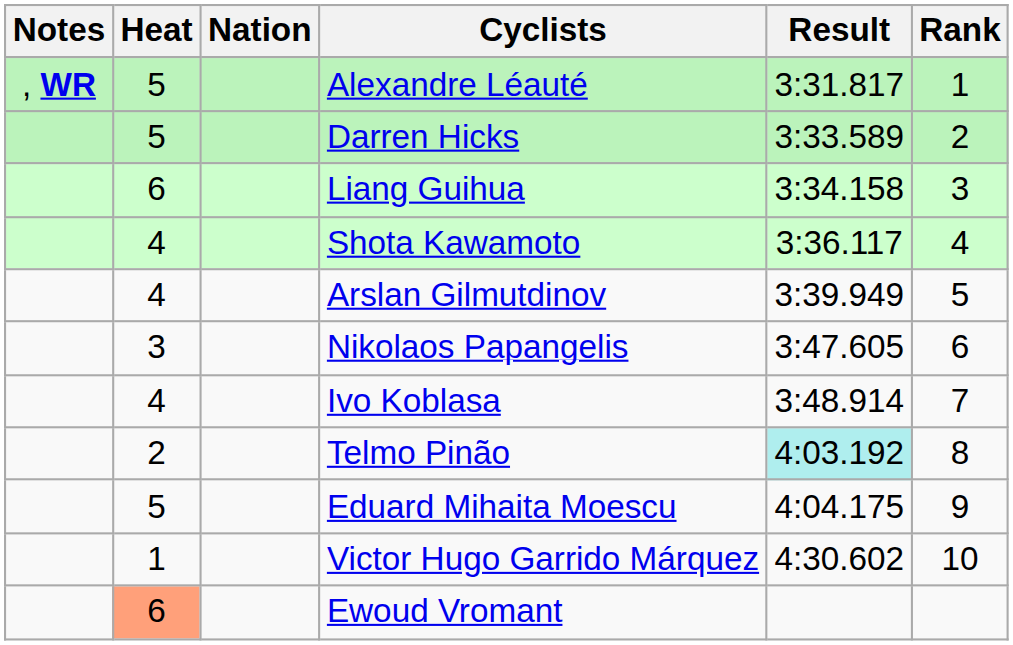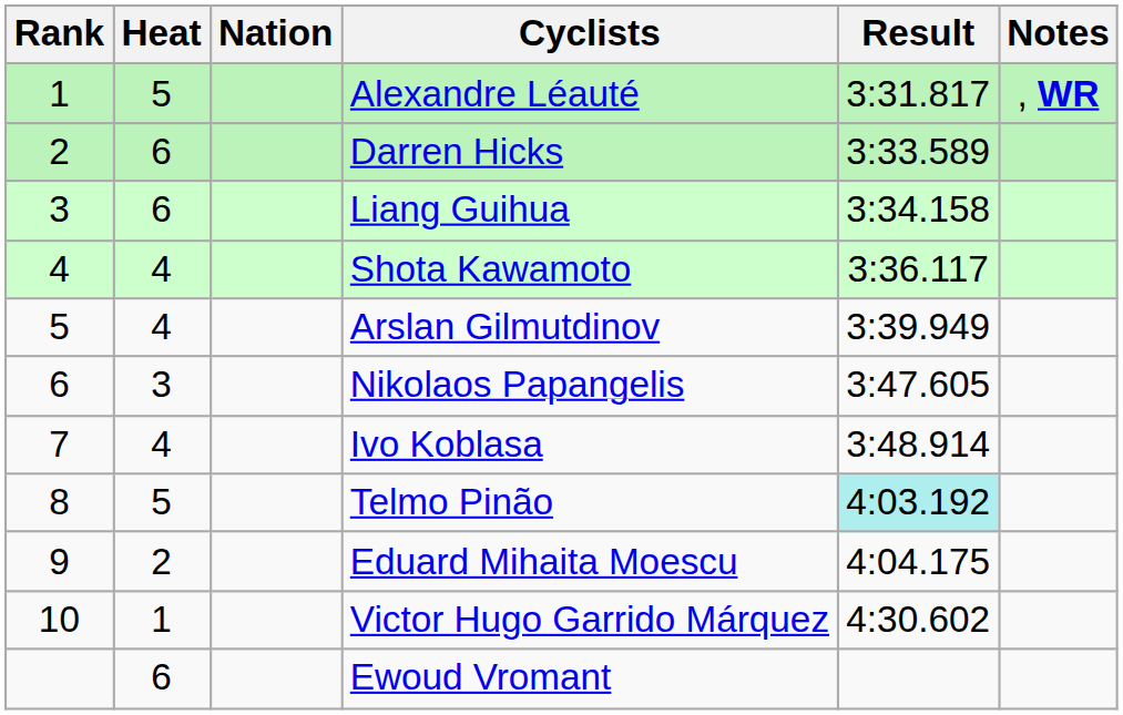columns swapped: Rank <-> Notes
Darren Hicks | Heat: 5 -> 6
Telmo Pinão | Heat: 2 -> 5
Eduard Mihaita Moescu | Heat: 5 -> 2
Ewoud Vromant | Heat: lightsalmon background -> no background
